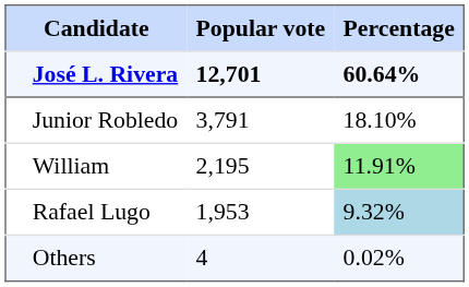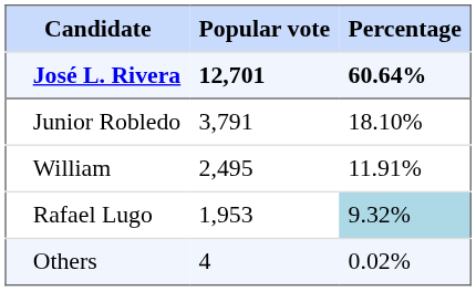William | Popular vote: 2,195 -> 2,495
William | Percentage: lightgreen background -> no background
